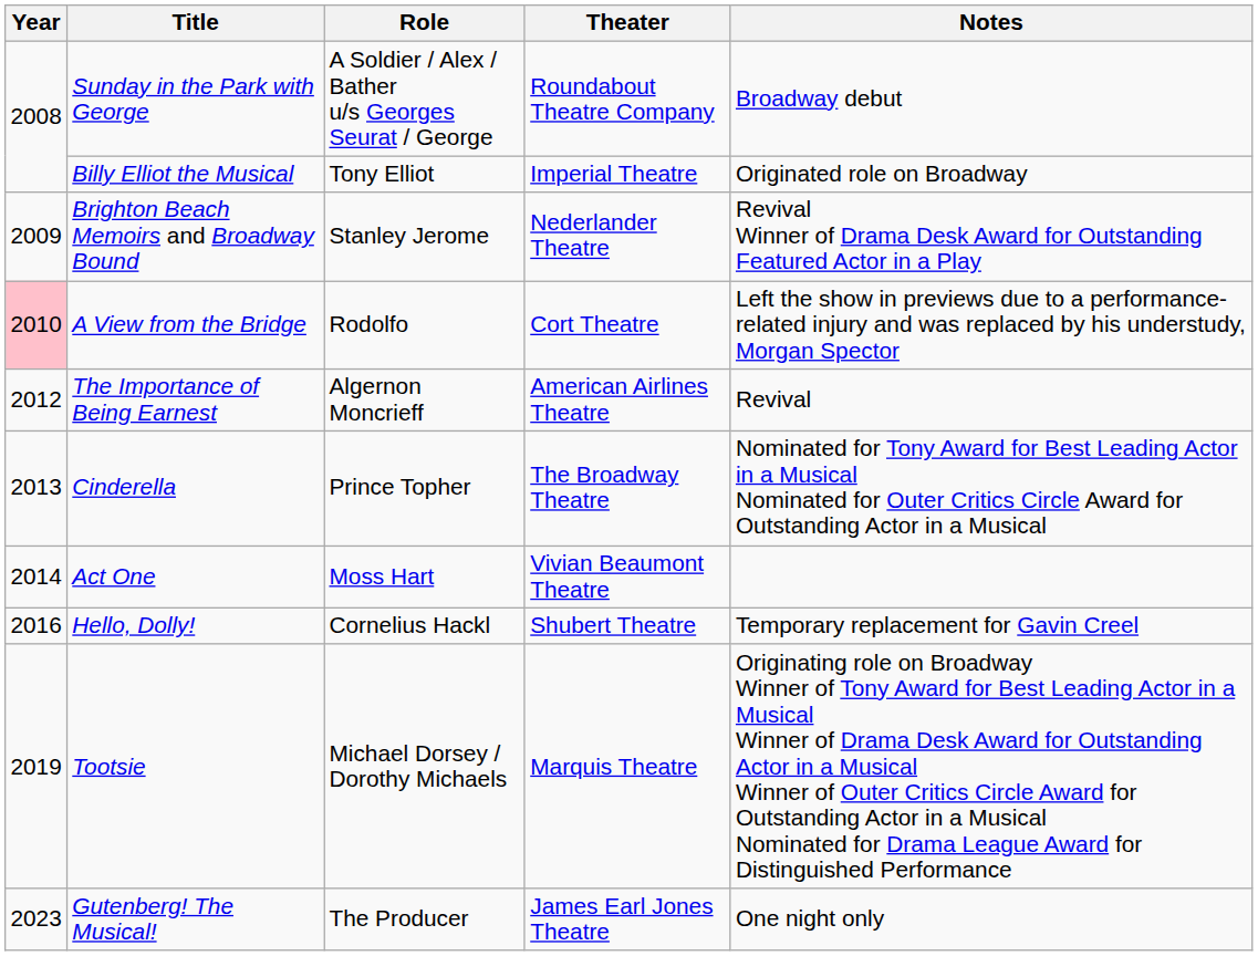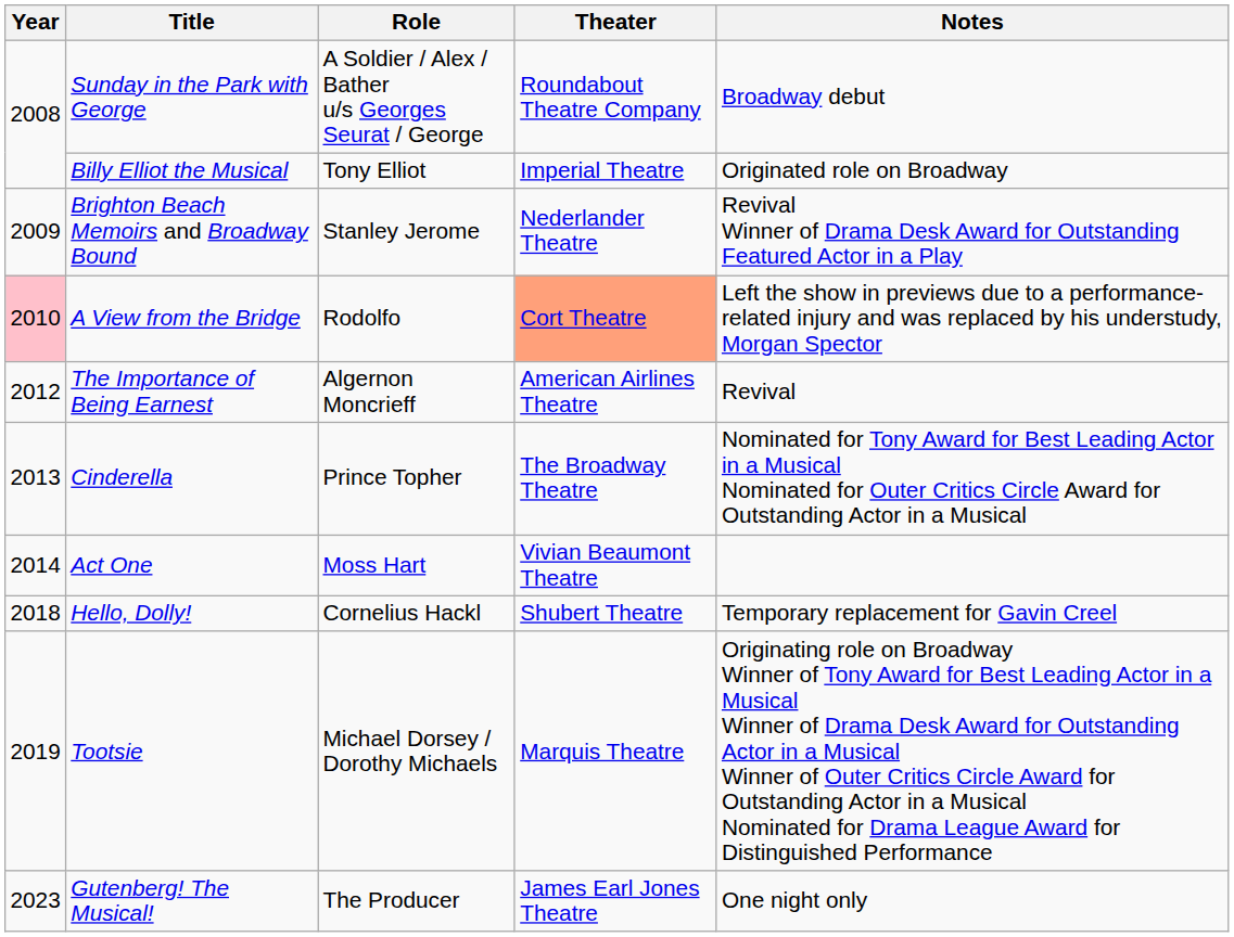A View from the Bridge | Theater: no background -> lightsalmon background
Hello, Dolly! | Year: 2016 -> 2018
